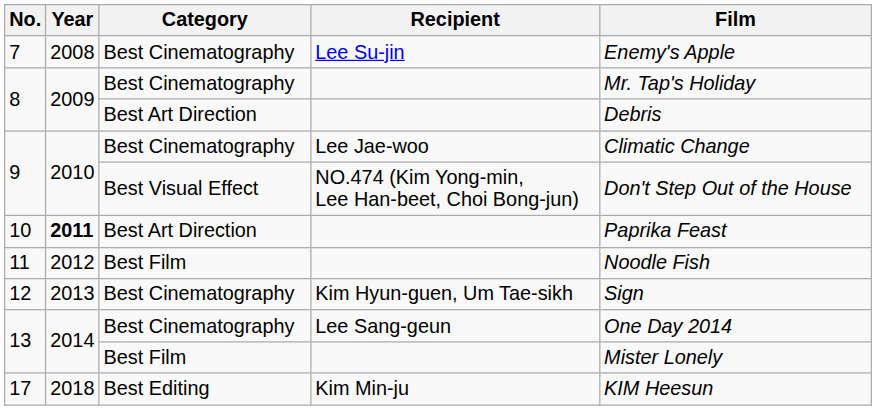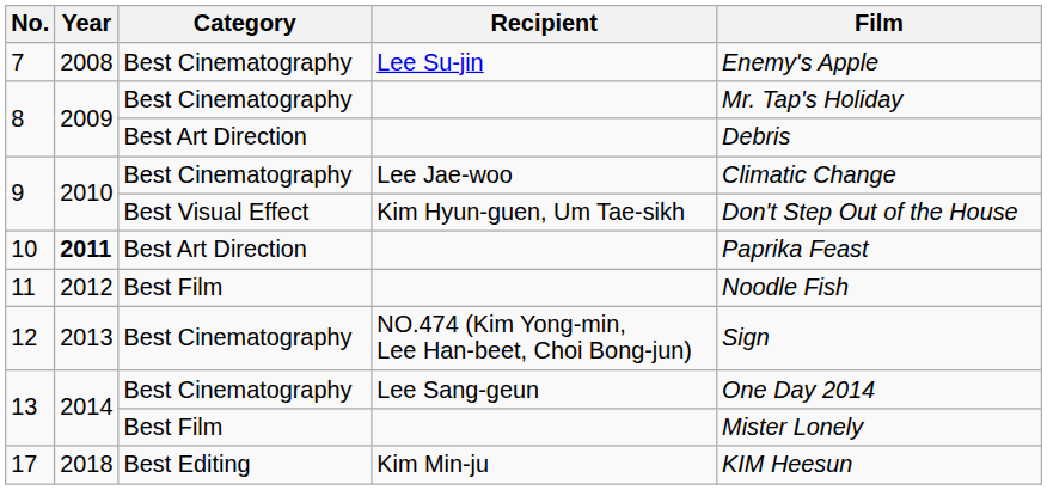9 / Best Visual Effect | Recipient: NO.474 (Kim Yong-min, Lee Han-beet, Choi Bong-jun) -> Kim Hyun-guen, Um Tae-sikh
12 | Recipient: Kim Hyun-guen, Um Tae-sikh -> NO.474 (Kim Yong-min, Lee Han-beet, Choi Bong-jun)
